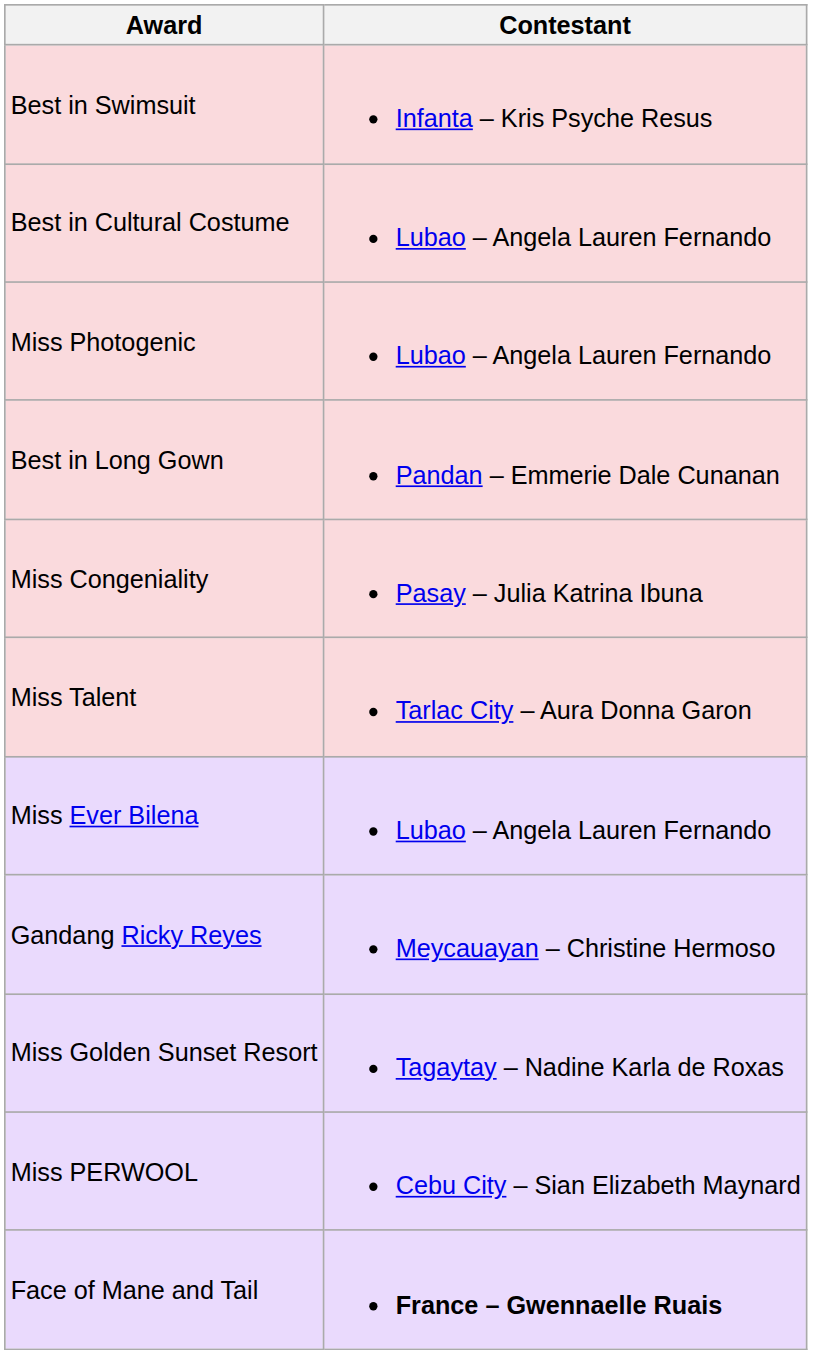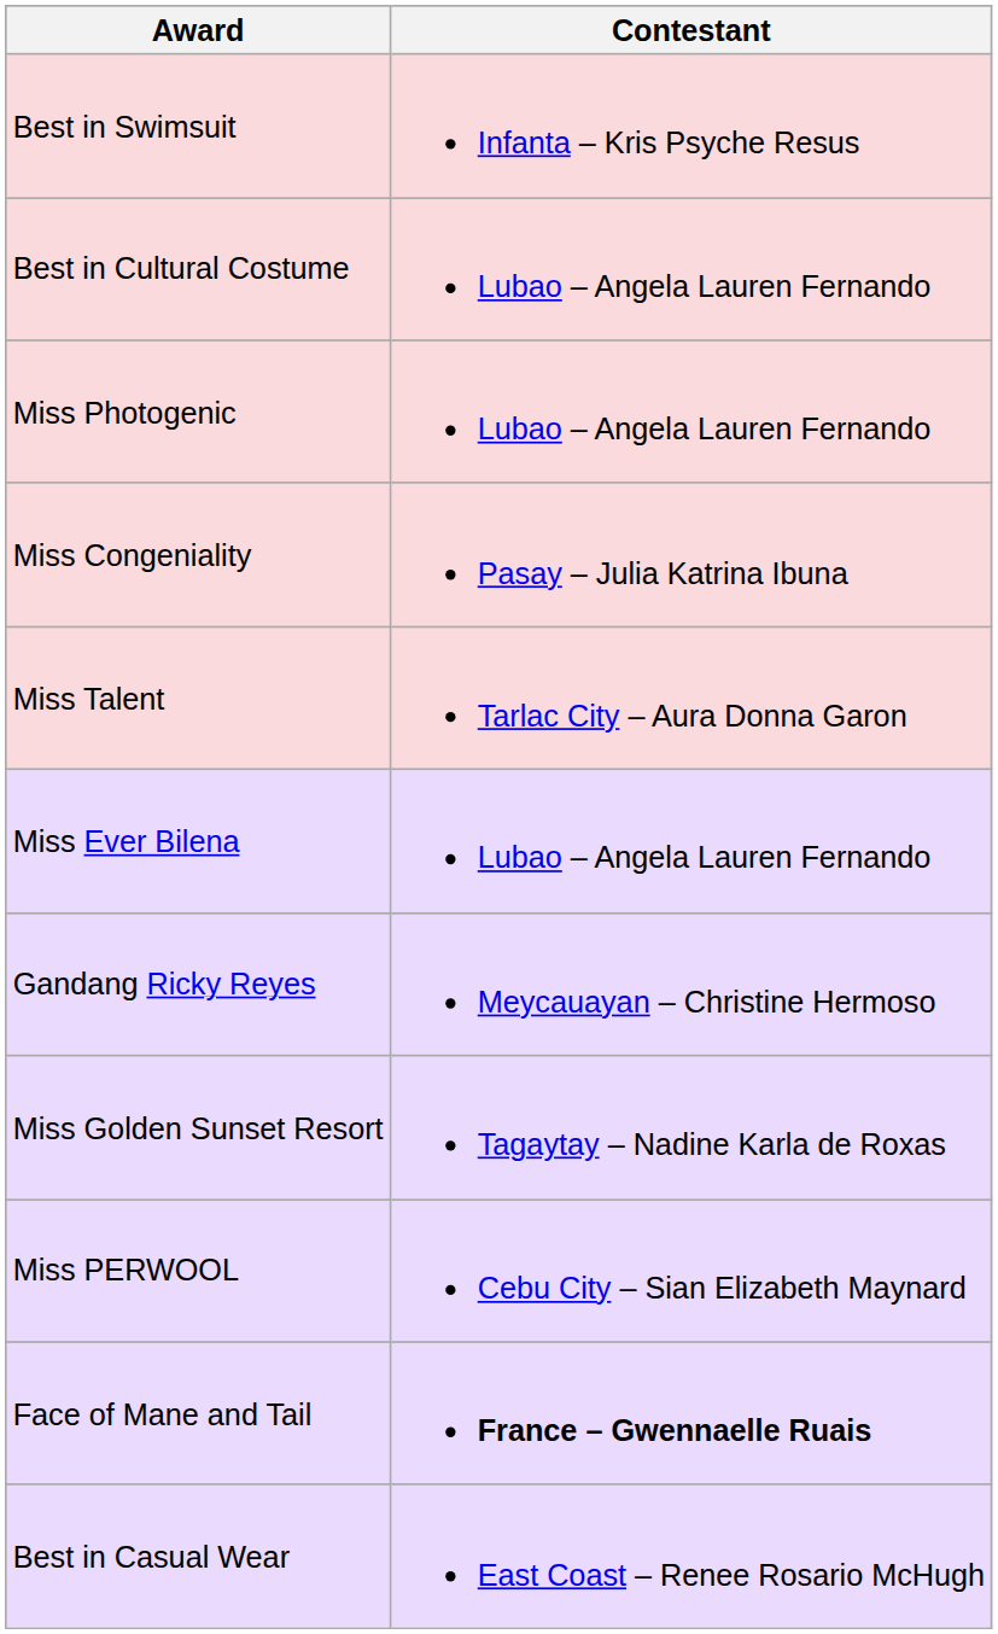- row: Best in Long Gown | Pandan – Emmerie Dale Cunanan
+ row: Best in Casual Wear | East Coast – Renee Rosario McHugh
